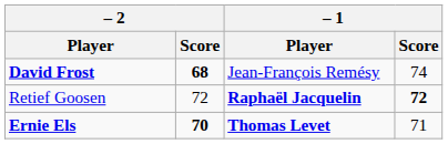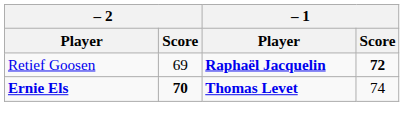- row: David Frost | 68 | Jean-François Remésy | 74
Retief Goosen | – 2 / Score: 72 -> 69
Ernie Els | – 1 / Score: 71 -> 74
